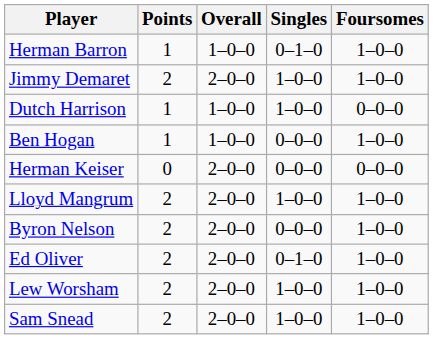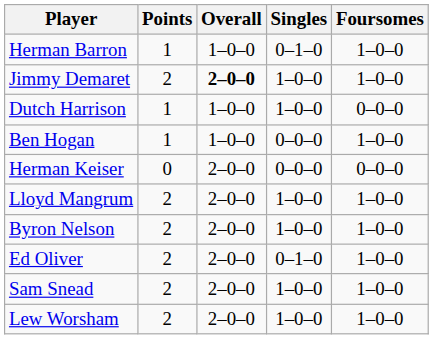Jimmy Demaret | Overall: normal -> bold
Byron Nelson | Singles: 0–0–0 -> 1–0–0
rows swapped: Sam Snead <-> Lew Worsham
